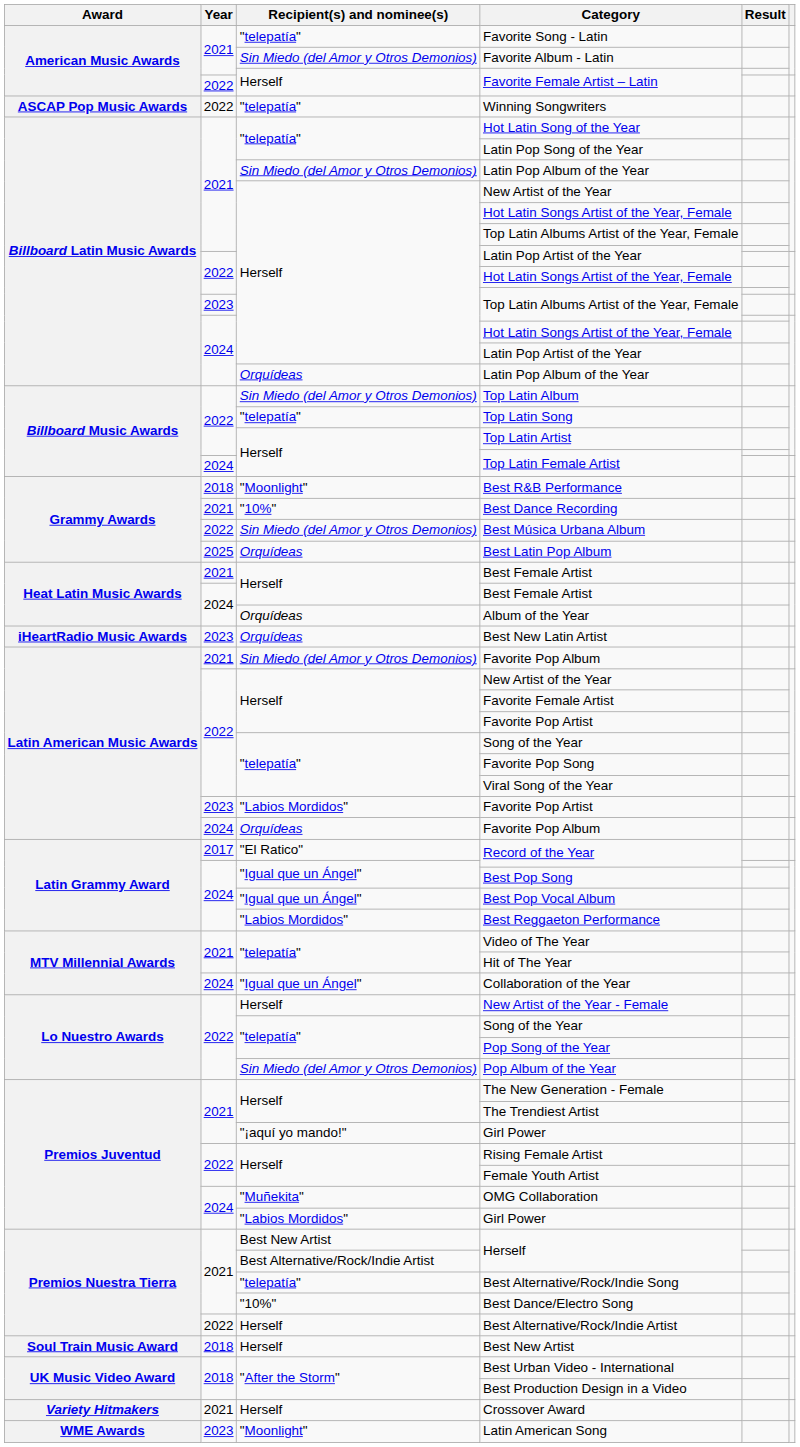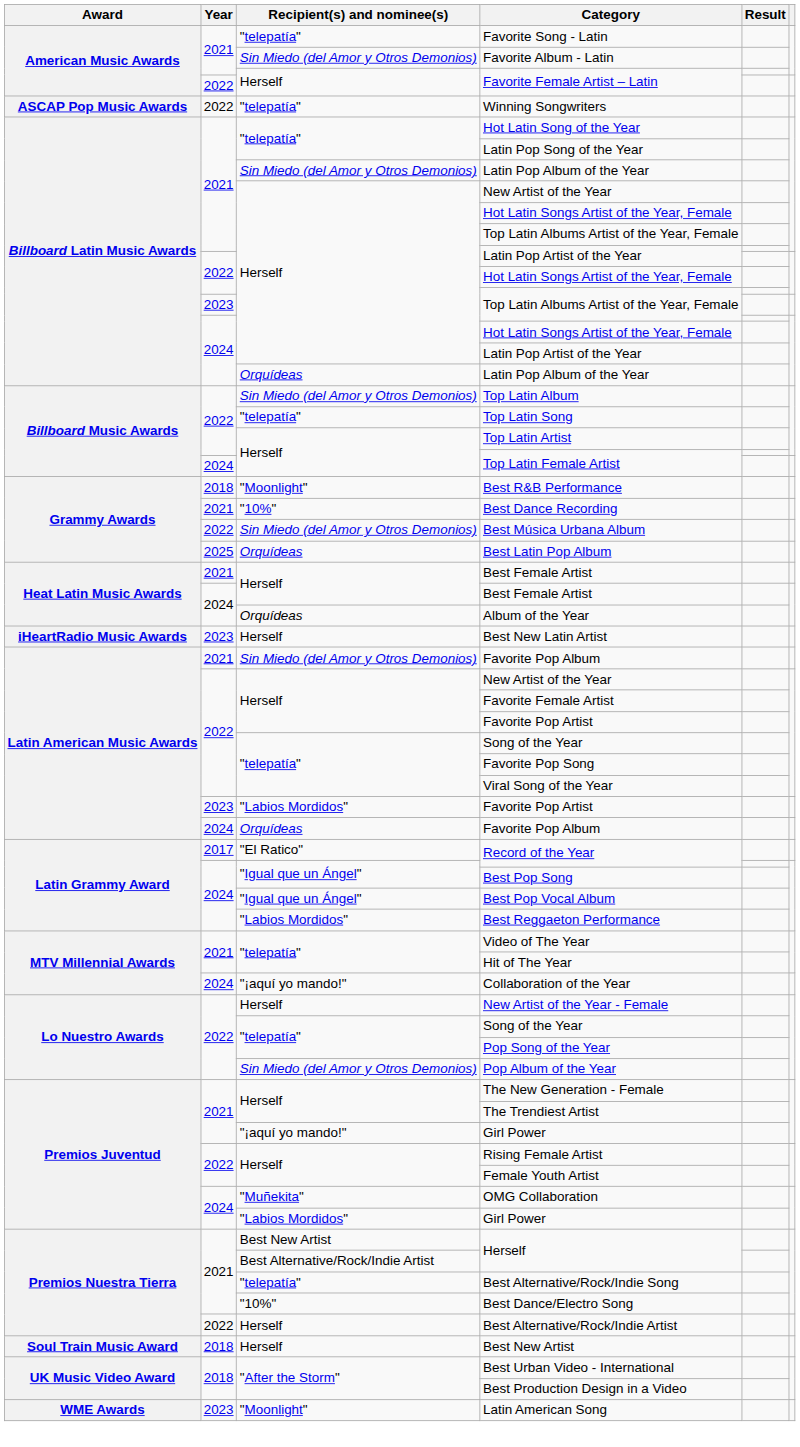Best New Latin Artist | Recipient(s) and nominee(s): Orquídeas -> Herself
Collaboration of the Year | Recipient(s) and nominee(s): "Igual que un Ángel" -> "¡aquí yo mando!"
- row: Variety Hitmakers | 2021 | Herself | Crossover Award
